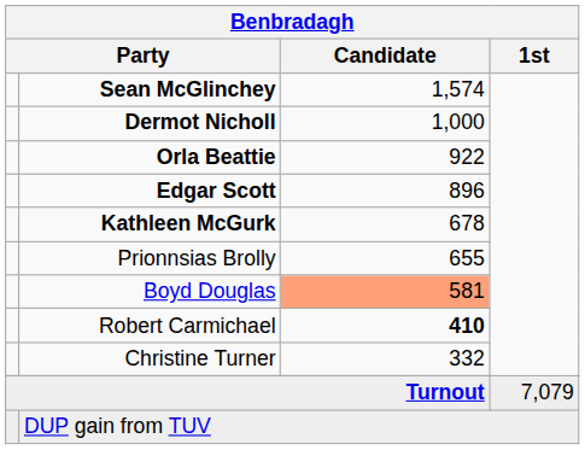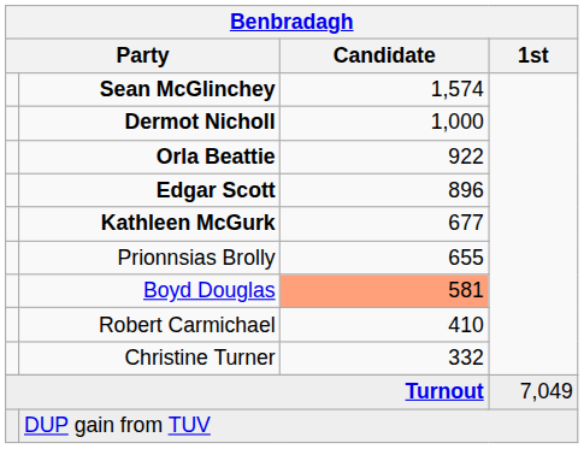Kathleen McGurk | Benbradagh / Candidate: 678 -> 677
Robert Carmichael | Benbradagh / Candidate: bold -> normal
Turnout | Benbradagh / 1st: 7,079 -> 7,049
